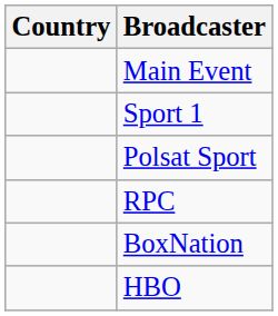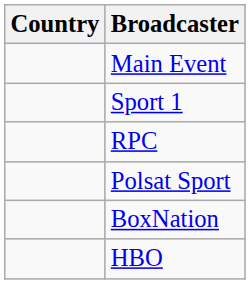rows swapped: RPC <-> Polsat Sport
